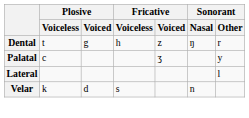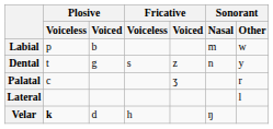+ row: Labial | p | b | m | w
Dental | Fricative / Voiceless: h -> s
Dental | Sonorant / Nasal: ŋ -> n
Dental | Sonorant / Other: r -> y
Palatal | Sonorant / Other: y -> r
Velar | Plosive / Voiceless: normal -> bold
Velar | Fricative / Voiceless: s -> h
Velar | Sonorant / Nasal: n -> ŋ
